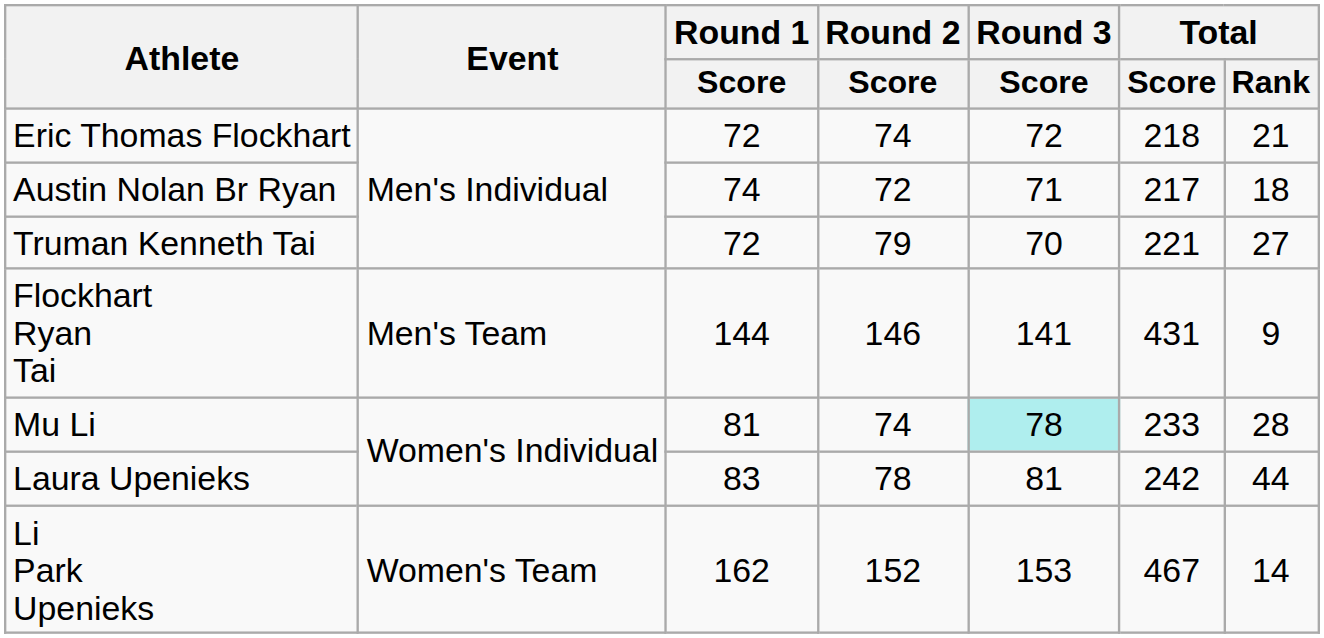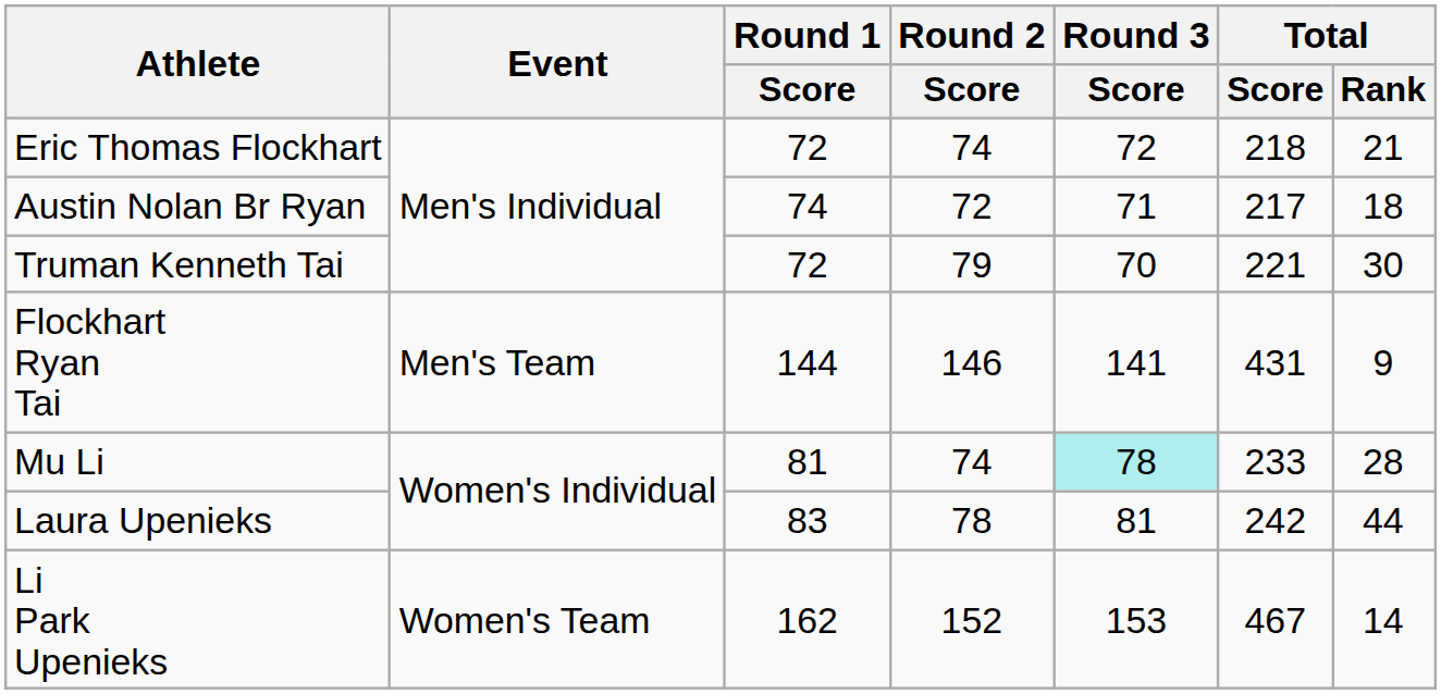Truman Kenneth Tai | Total / Rank: 27 -> 30
